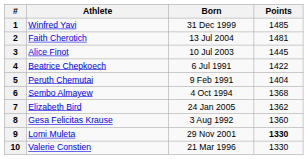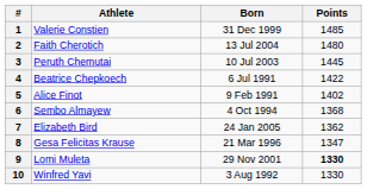1 | Athlete: Winfred Yavi -> Valerie Constien
2 | Points: 1481 -> 1480
3 | Athlete: Alice Finot -> Peruth Chemutai
5 | Athlete: Peruth Chemutai -> Alice Finot
5 | Points: 1404 -> 1402
8 | Born: 3 Aug 1992 -> 21 Mar 1996
8 | Points: 1360 -> 1347
10 | Athlete: Valerie Constien -> Winfred Yavi
10 | Born: 21 Mar 1996 -> 3 Aug 1992
